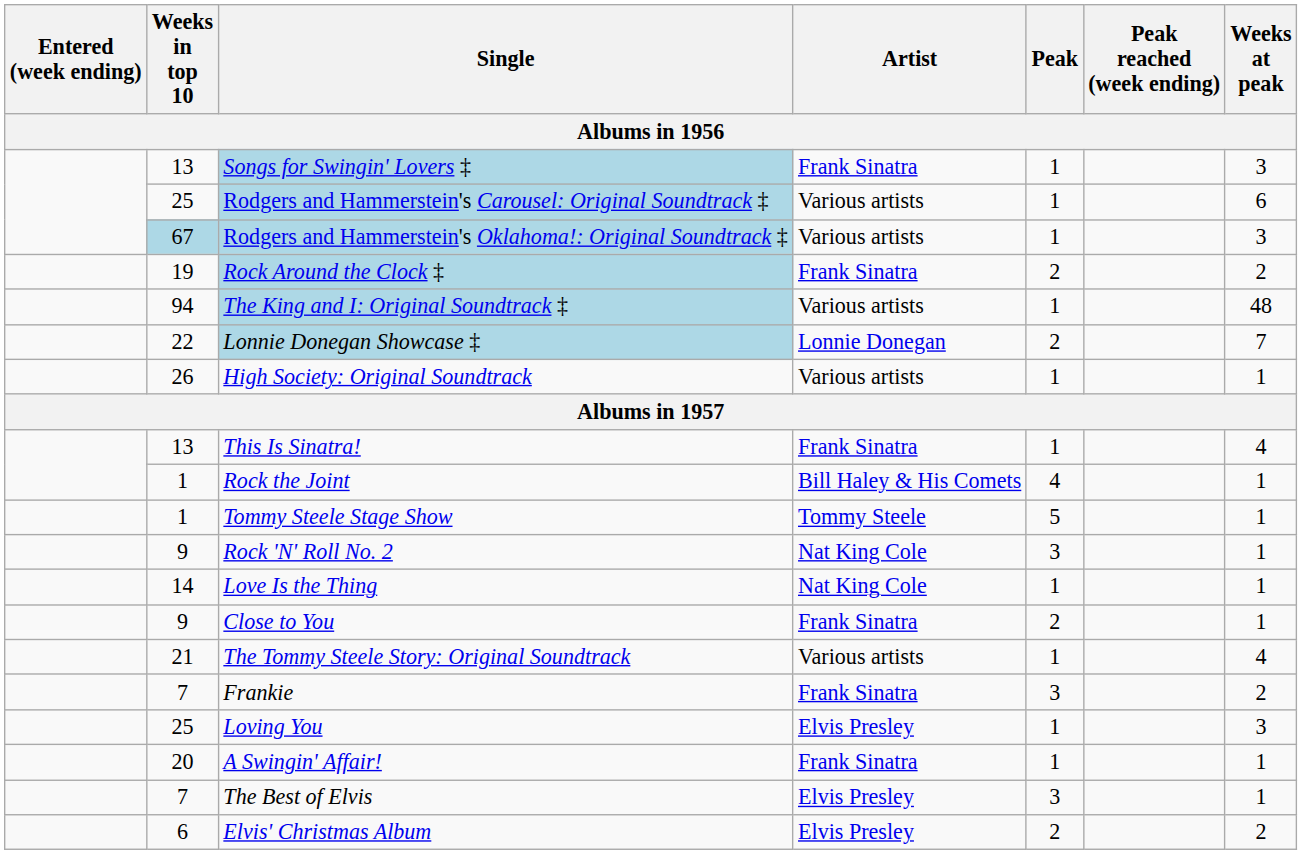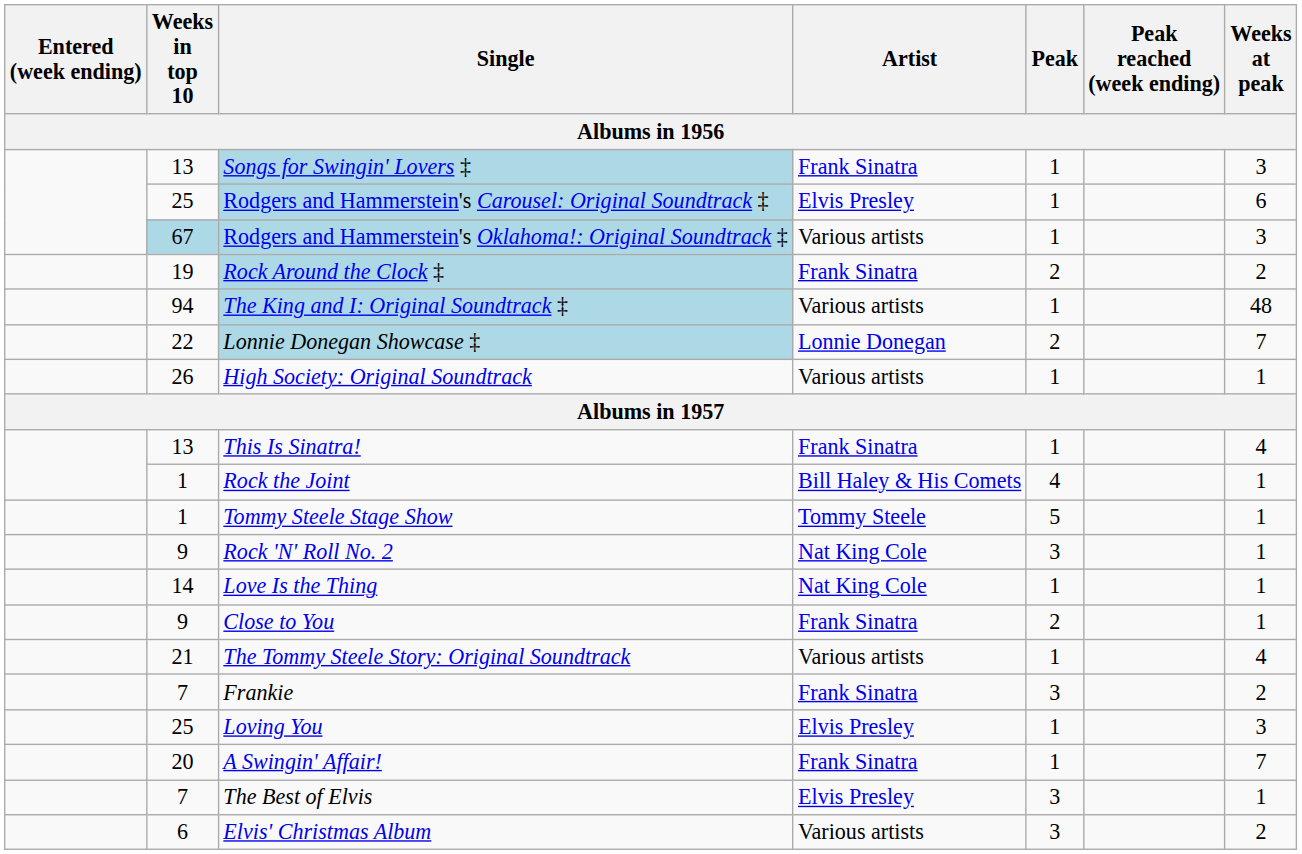Rodgers and Hammerstein's Carousel: Original Soundtrack ‡ | Artist: Various artists -> Elvis Presley
A Swingin' Affair! | Weeks at peak: 1 -> 7
Elvis' Christmas Album | Artist: Elvis Presley -> Various artists
Elvis' Christmas Album | Peak: 2 -> 3
